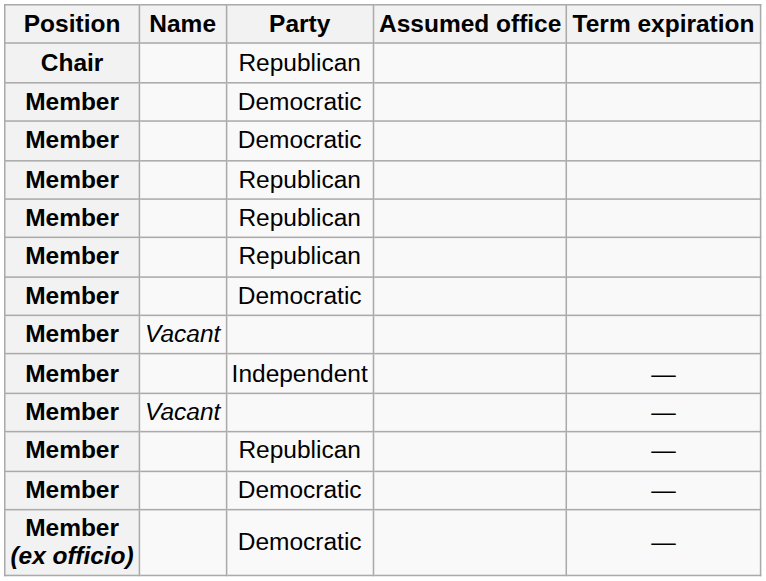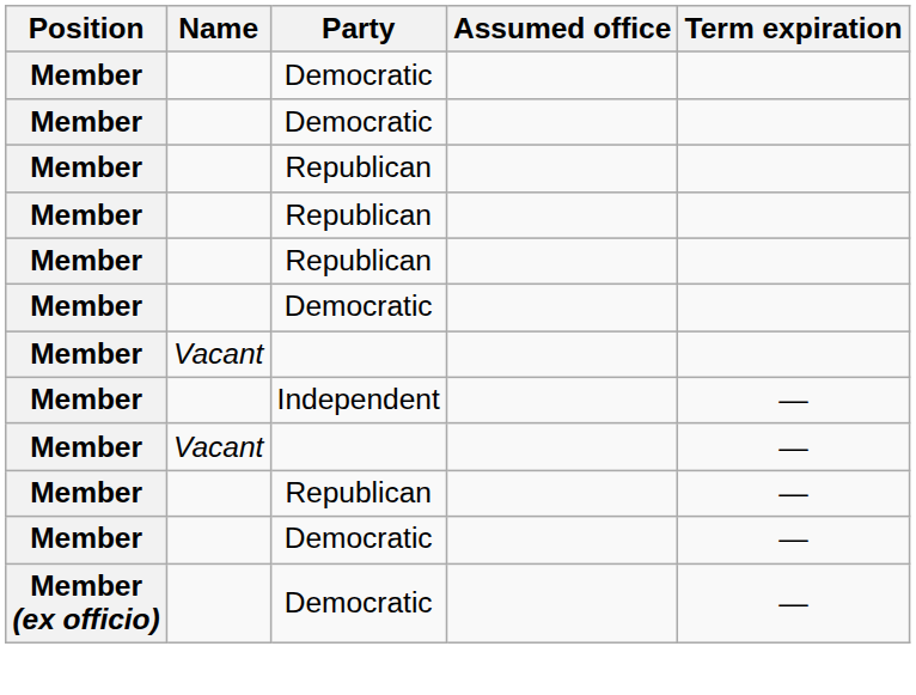- row: Chair | Republican
